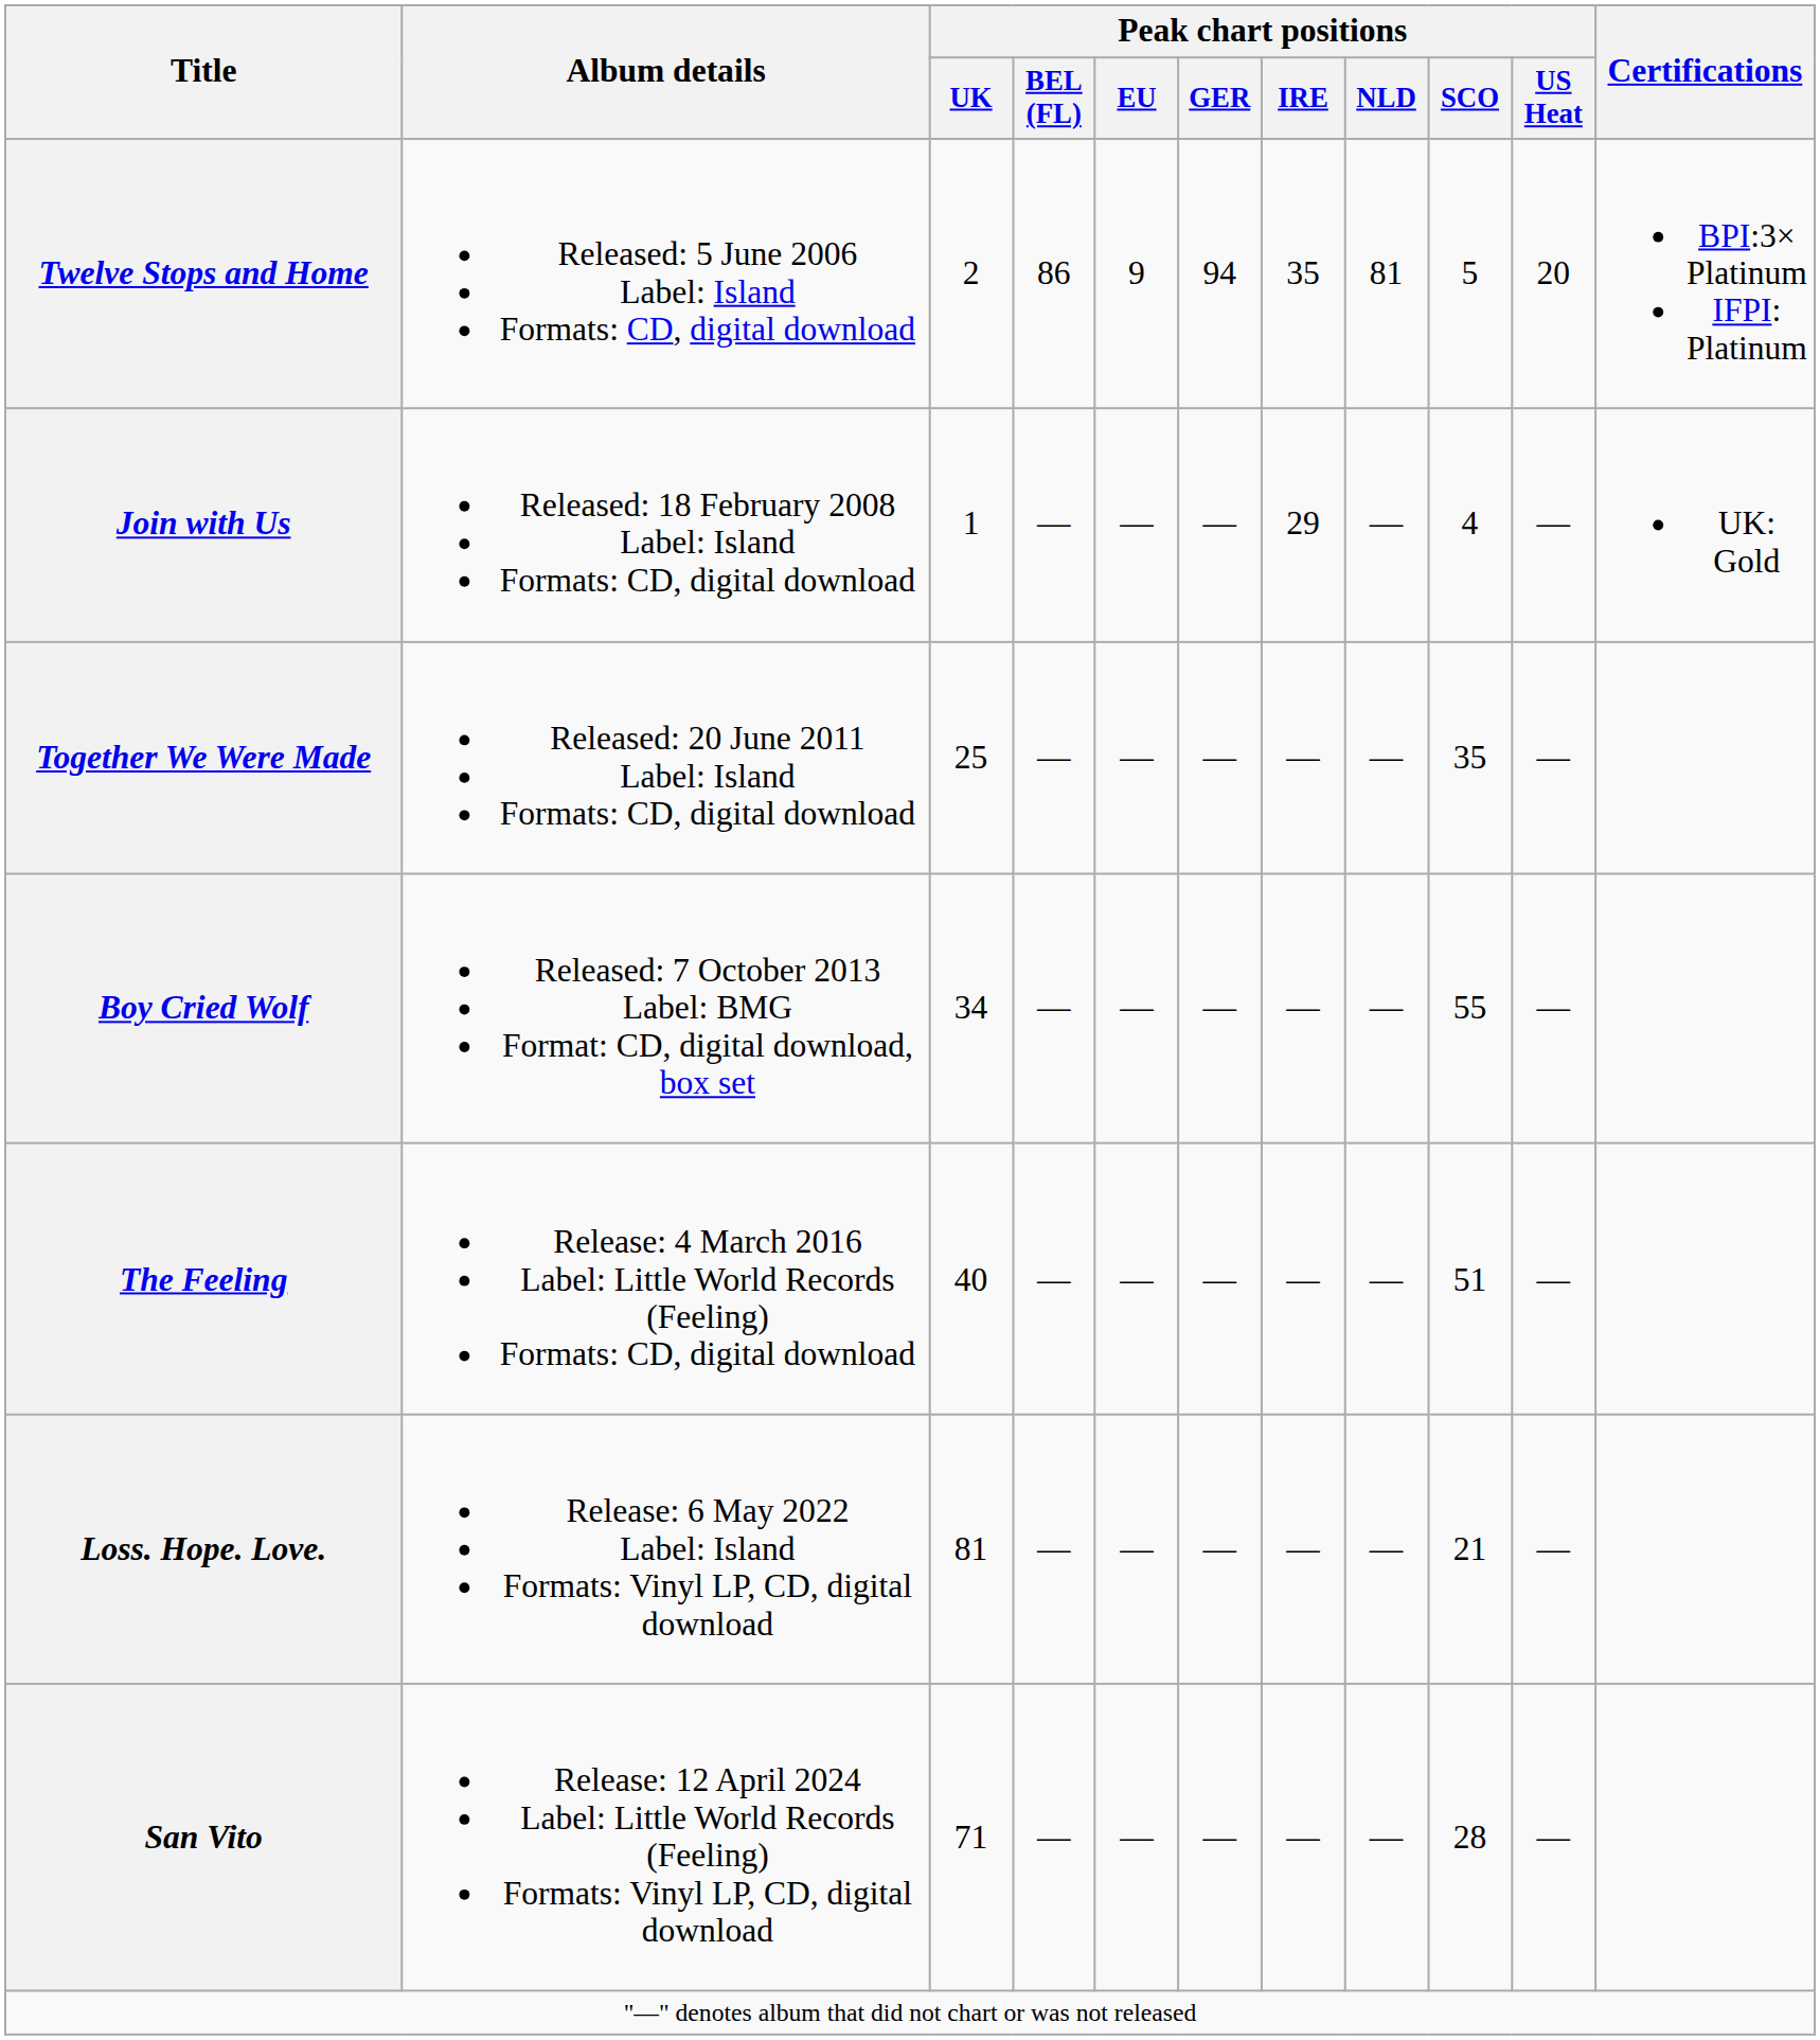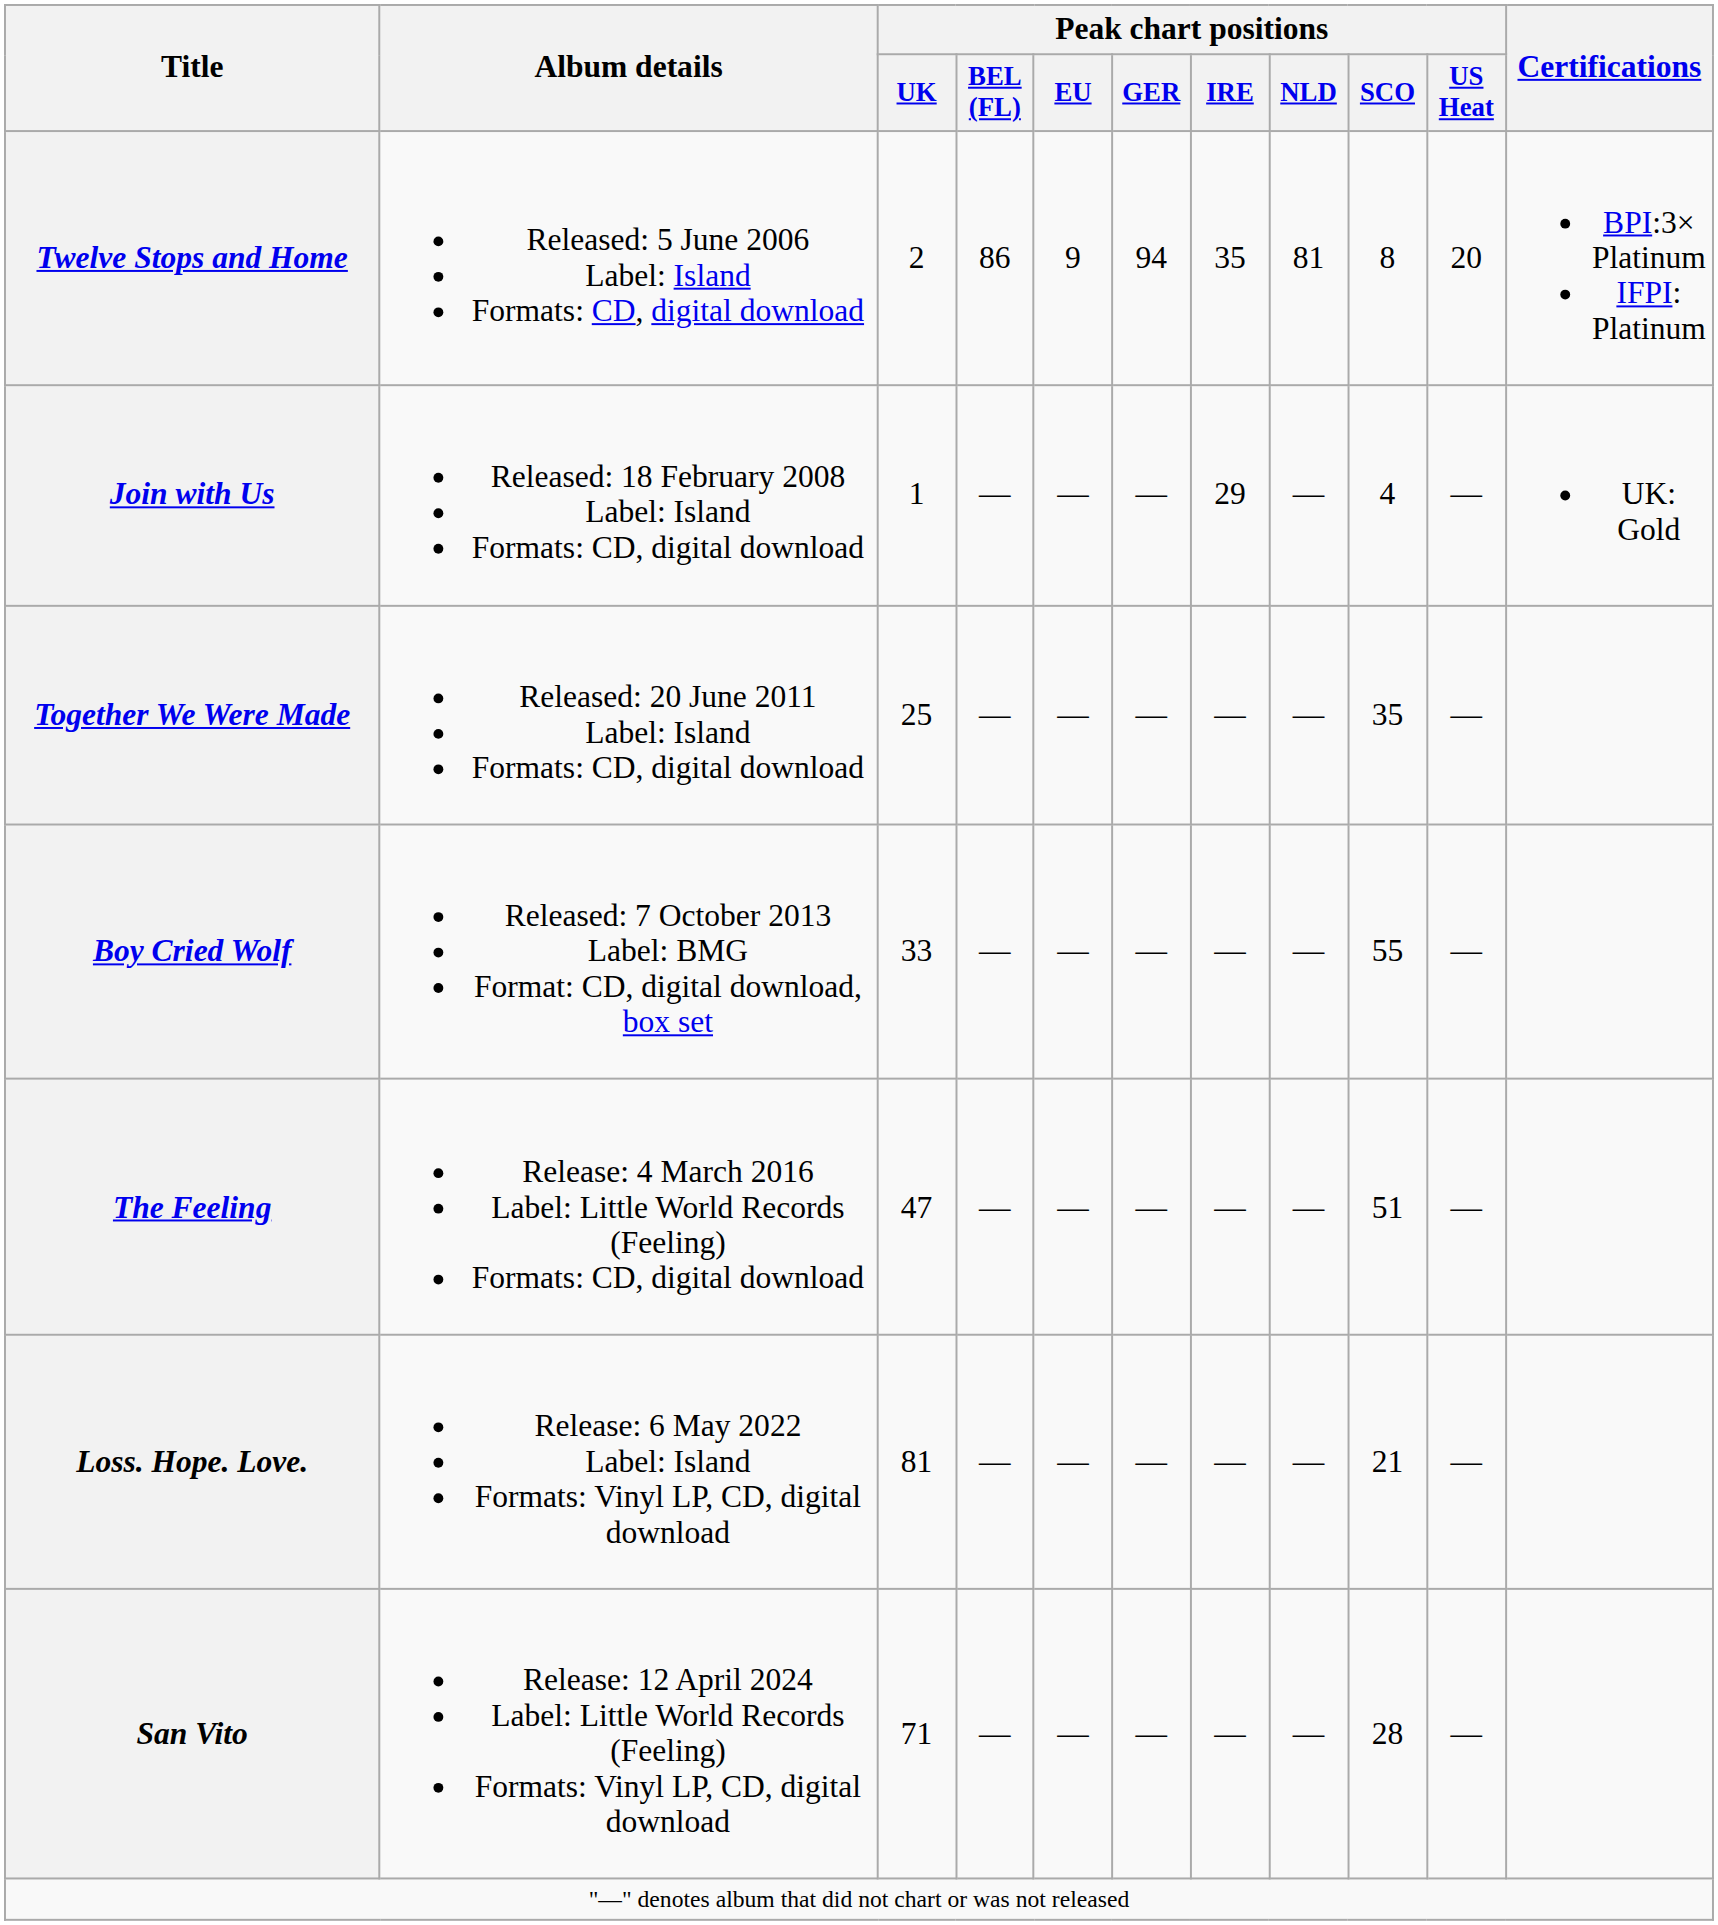Twelve Stops and Home | Peak chart positions / SCO: 5 -> 8
Boy Cried Wolf | Peak chart positions / UK: 34 -> 33
The Feeling | Peak chart positions / UK: 40 -> 47
